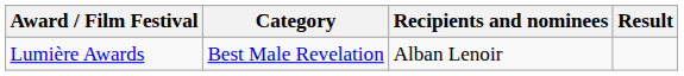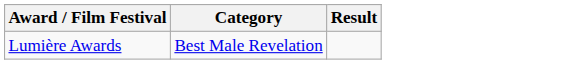- column: Recipients and nominees | Alban Lenoir
